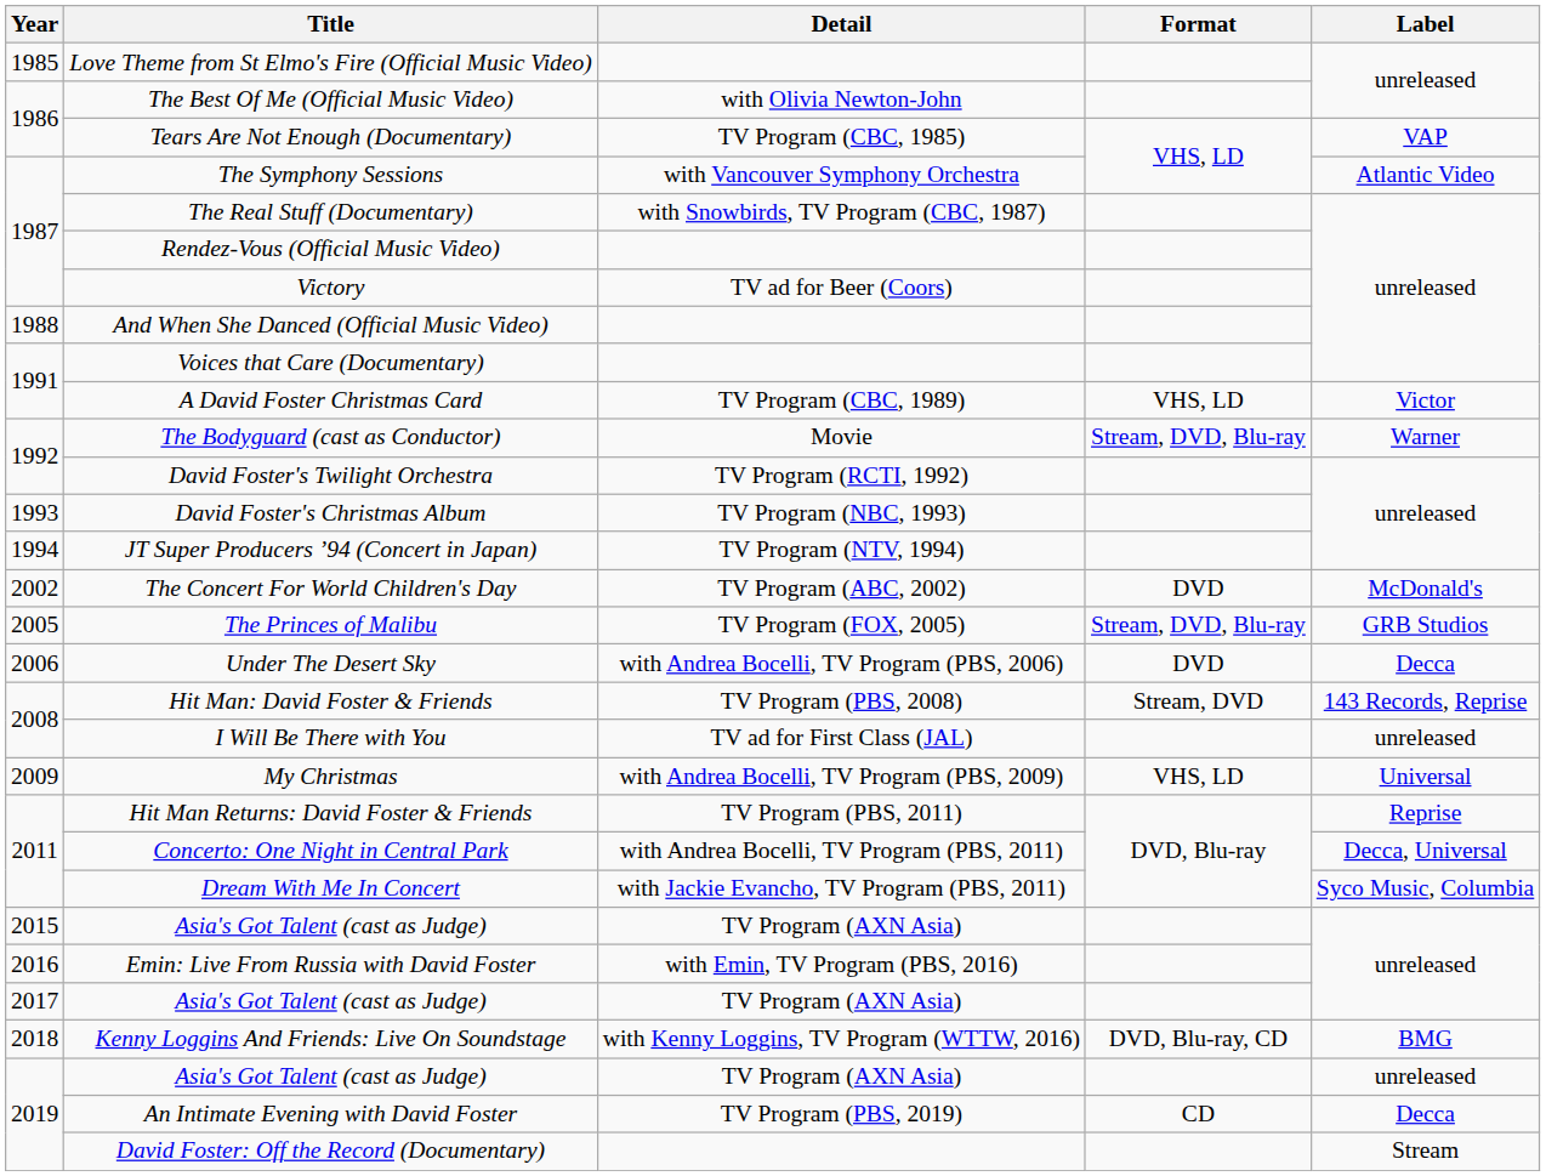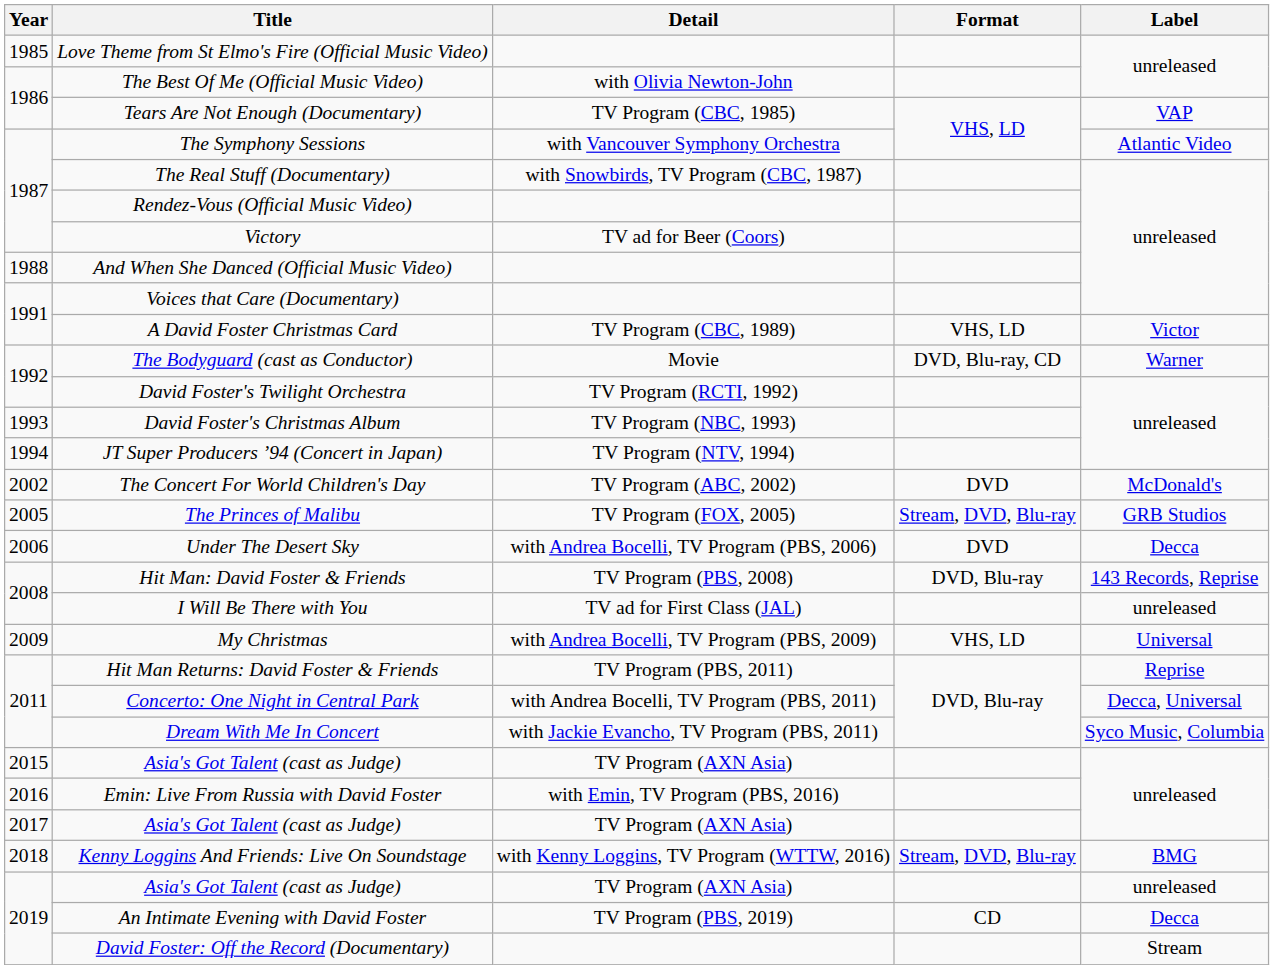The Bodyguard (cast as Conductor) | Format: Stream, DVD, Blu-ray -> DVD, Blu-ray, CD
Hit Man: David Foster & Friends | Format: Stream, DVD -> DVD, Blu-ray
Kenny Loggins And Friends: Live On Soundstage | Format: DVD, Blu-ray, CD -> Stream, DVD, Blu-ray
